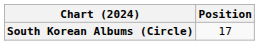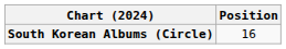South Korean Albums (Circle) | Position: 17 -> 16
